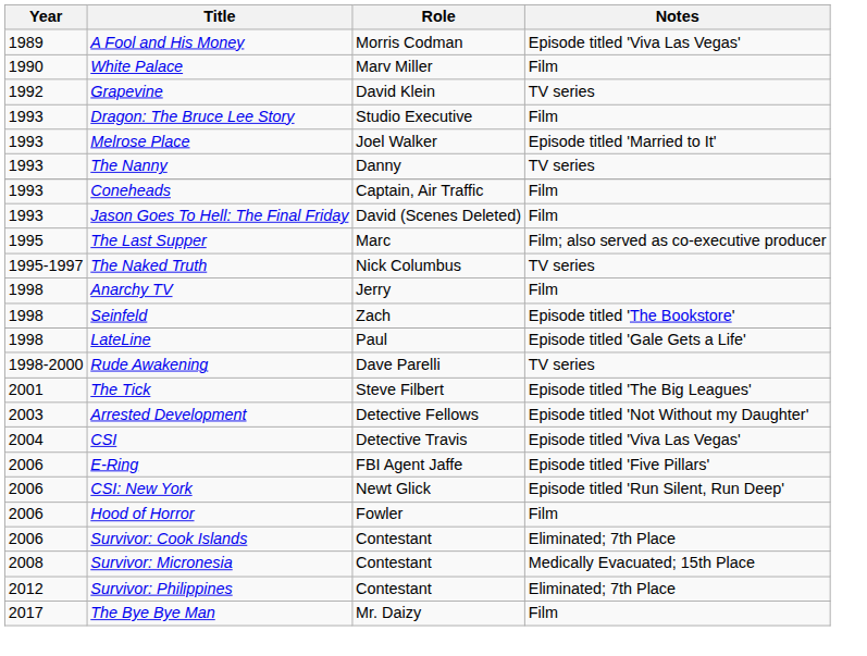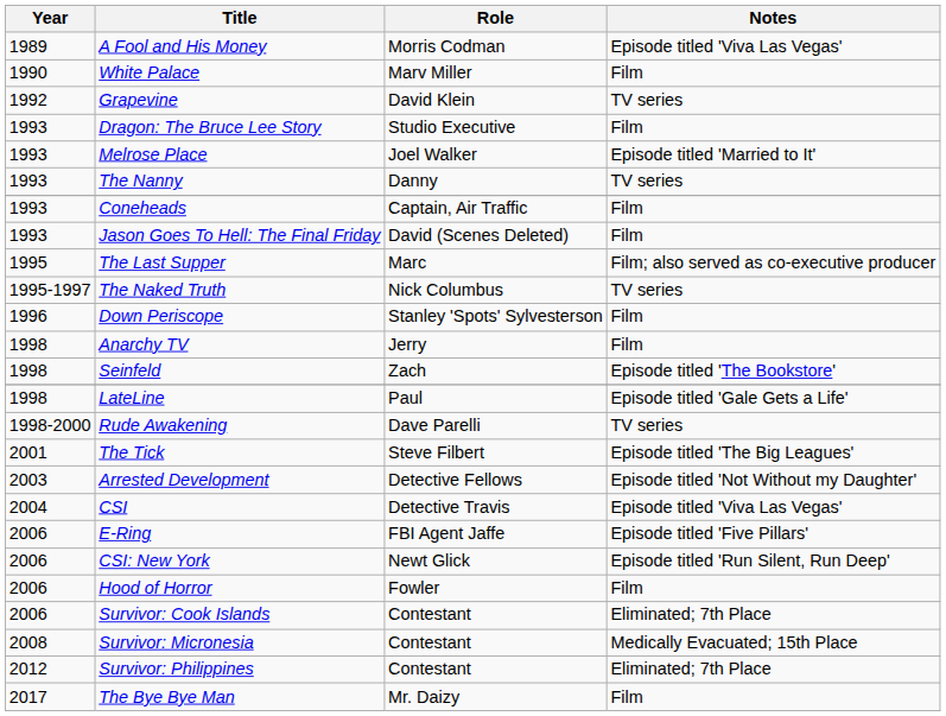+ row: 1996 | Down Periscope | Stanley 'Spots' Sylvesterson | Film
